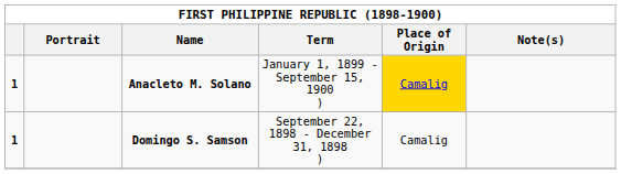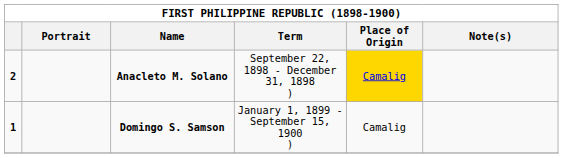Anacleto M. Solano | column 1: 1 -> 2
Anacleto M. Solano | Term: January 1, 1899 - September 15, 1900 ) -> September 22, 1898 - December 31, 1898 )
Domingo S. Samson | Term: September 22, 1898 - December 31, 1898 ) -> January 1, 1899 - September 15, 1900 )
